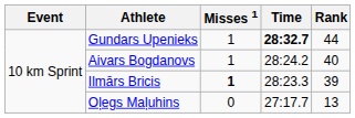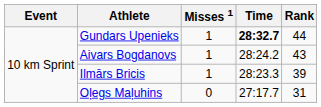Aivars Bogdanovs | Rank: 40 -> 43
Ilmārs Bricis | Misses 1: bold -> normal
Oļegs Maļuhins | Rank: 13 -> 31
